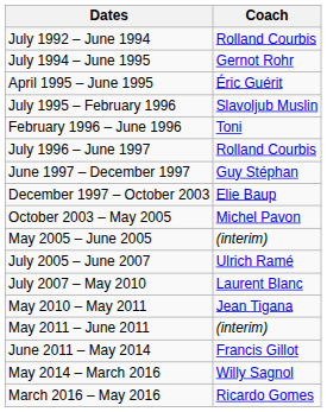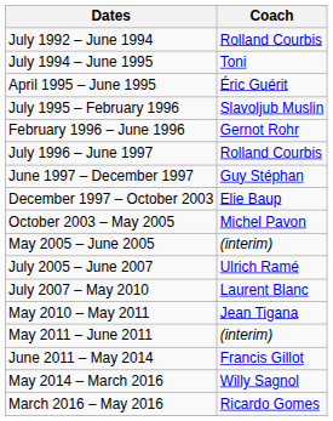July 1994 – June 1995 | Coach: Gernot Rohr -> Toni
February 1996 – June 1996 | Coach: Toni -> Gernot Rohr
